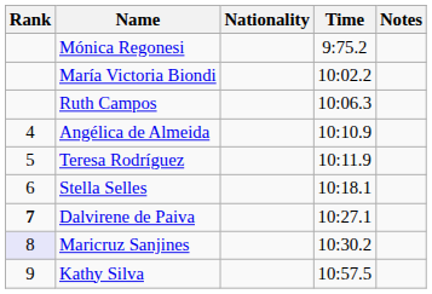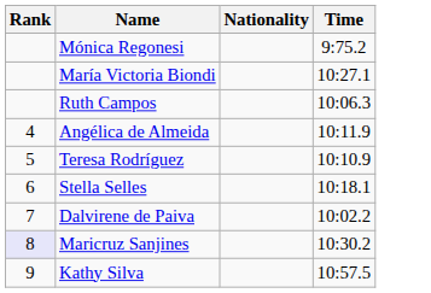- column: Notes
María Victoria Biondi | Time: 10:02.2 -> 10:27.1
Angélica de Almeida | Time: 10:10.9 -> 10:11.9
Teresa Rodríguez | Time: 10:11.9 -> 10:10.9
Dalvirene de Paiva | Rank: bold -> normal
Dalvirene de Paiva | Time: 10:27.1 -> 10:02.2
